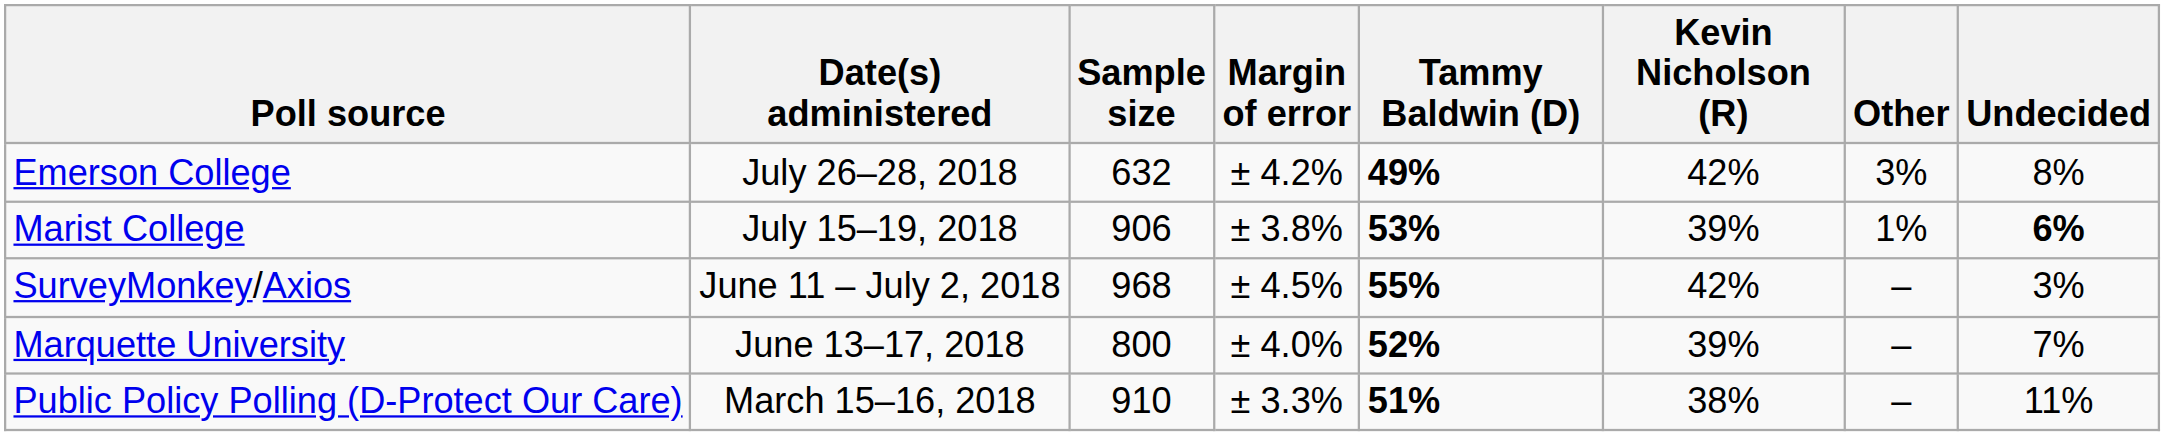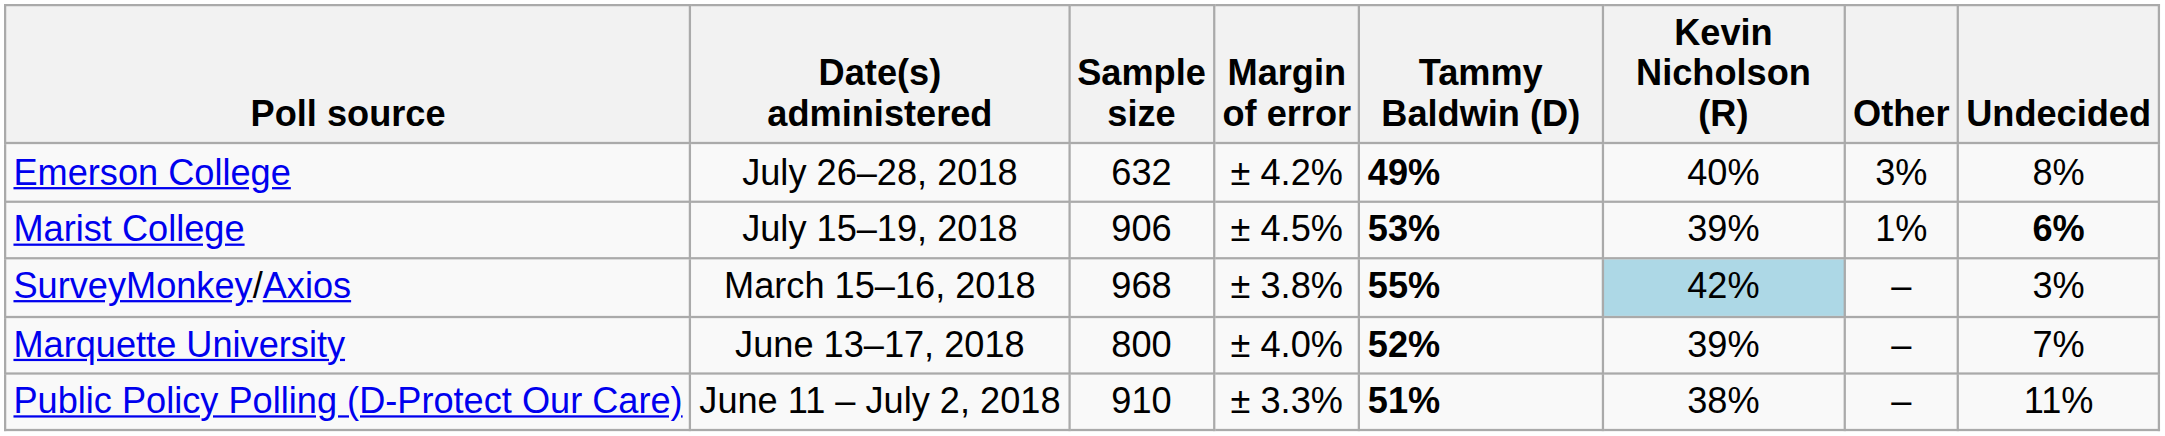Emerson College | Kevin Nicholson (R): 42% -> 40%
Marist College | Margin of error: ± 3.8% -> ± 4.5%
SurveyMonkey/Axios | Date(s) administered: June 11 – July 2, 2018 -> March 15–16, 2018
SurveyMonkey/Axios | Margin of error: ± 4.5% -> ± 3.8%
SurveyMonkey/Axios | Kevin Nicholson (R): no background -> lightblue background
Public Policy Polling (D-Protect Our Care) | Date(s) administered: March 15–16, 2018 -> June 11 – July 2, 2018
